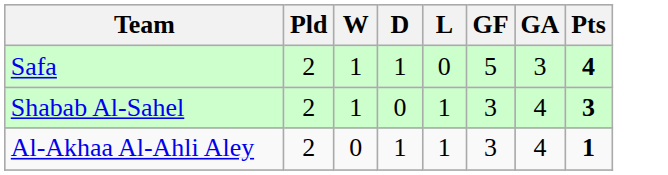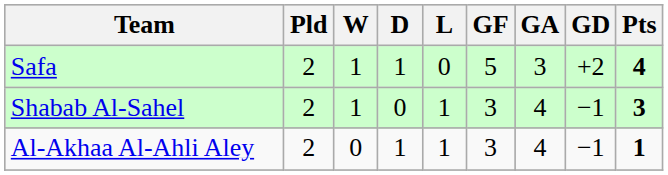+ column: GD | +2 | −1 | −1
